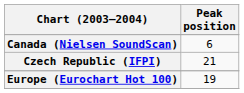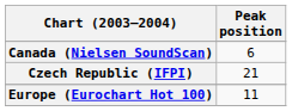Europe (Eurochart Hot 100) | Peak position: 19 -> 11
